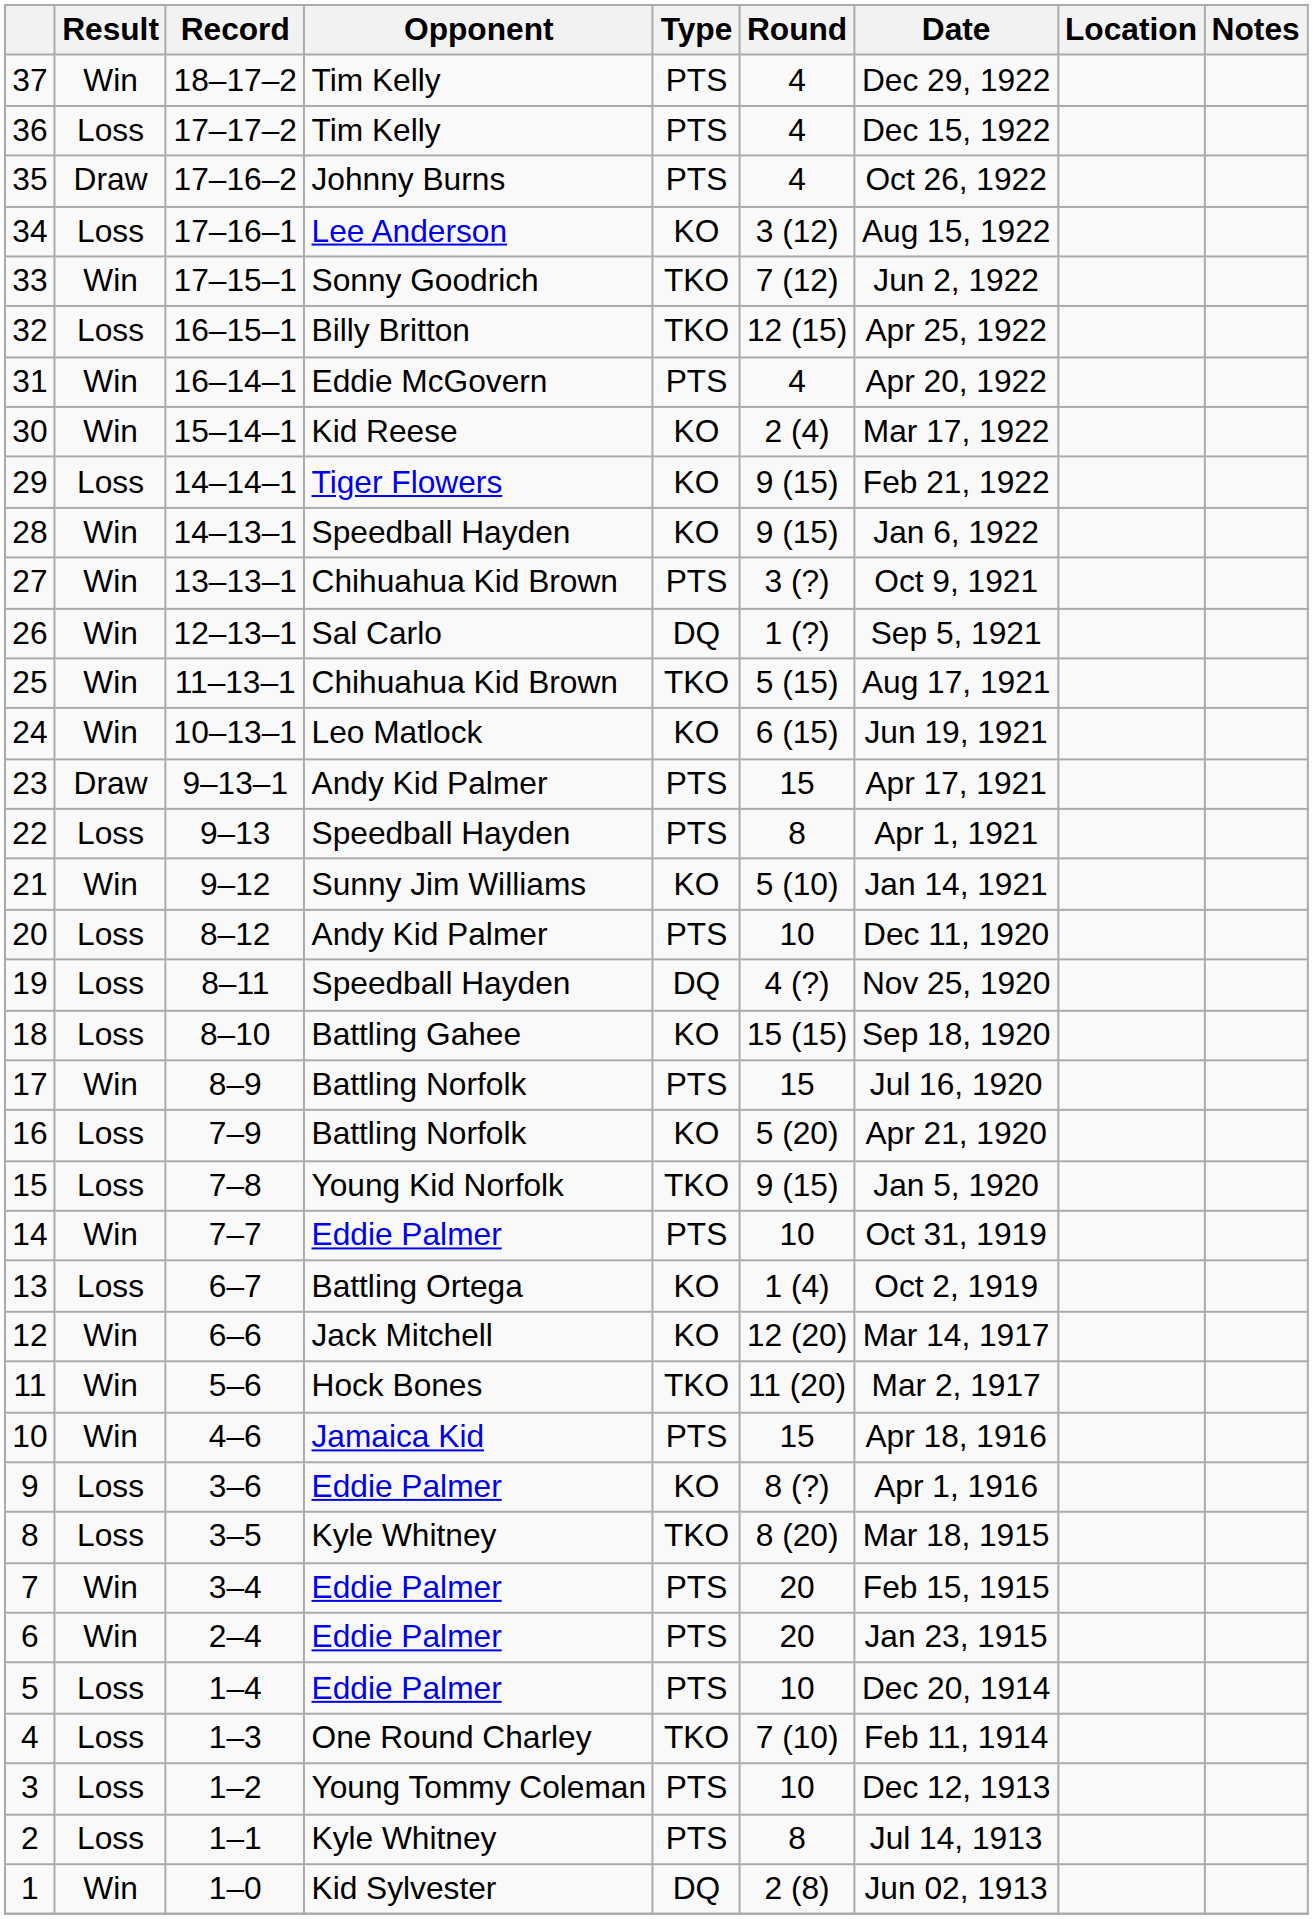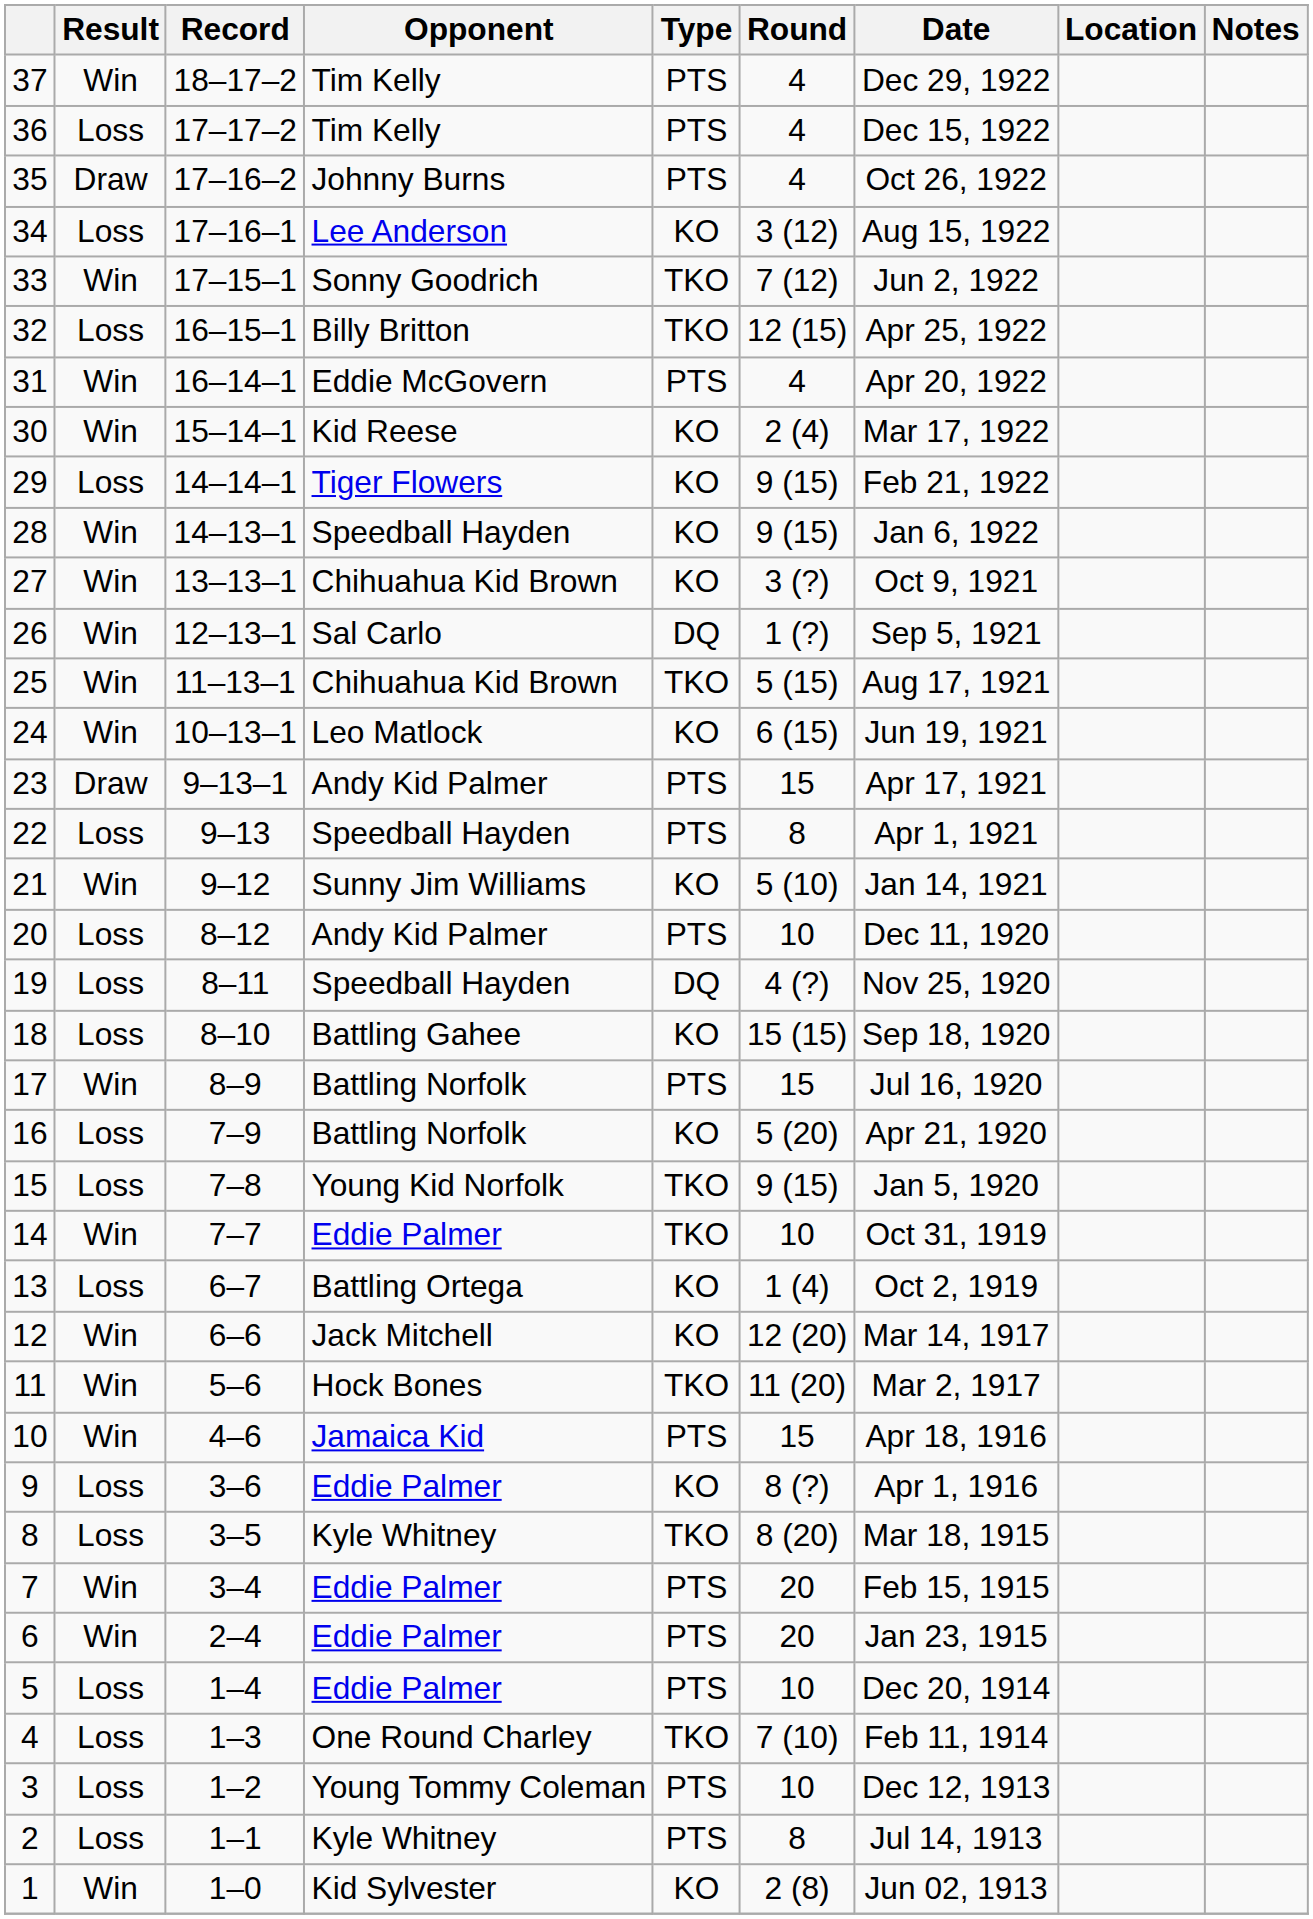27 | Type: PTS -> KO
14 | Type: PTS -> TKO
1 | Type: DQ -> KO
